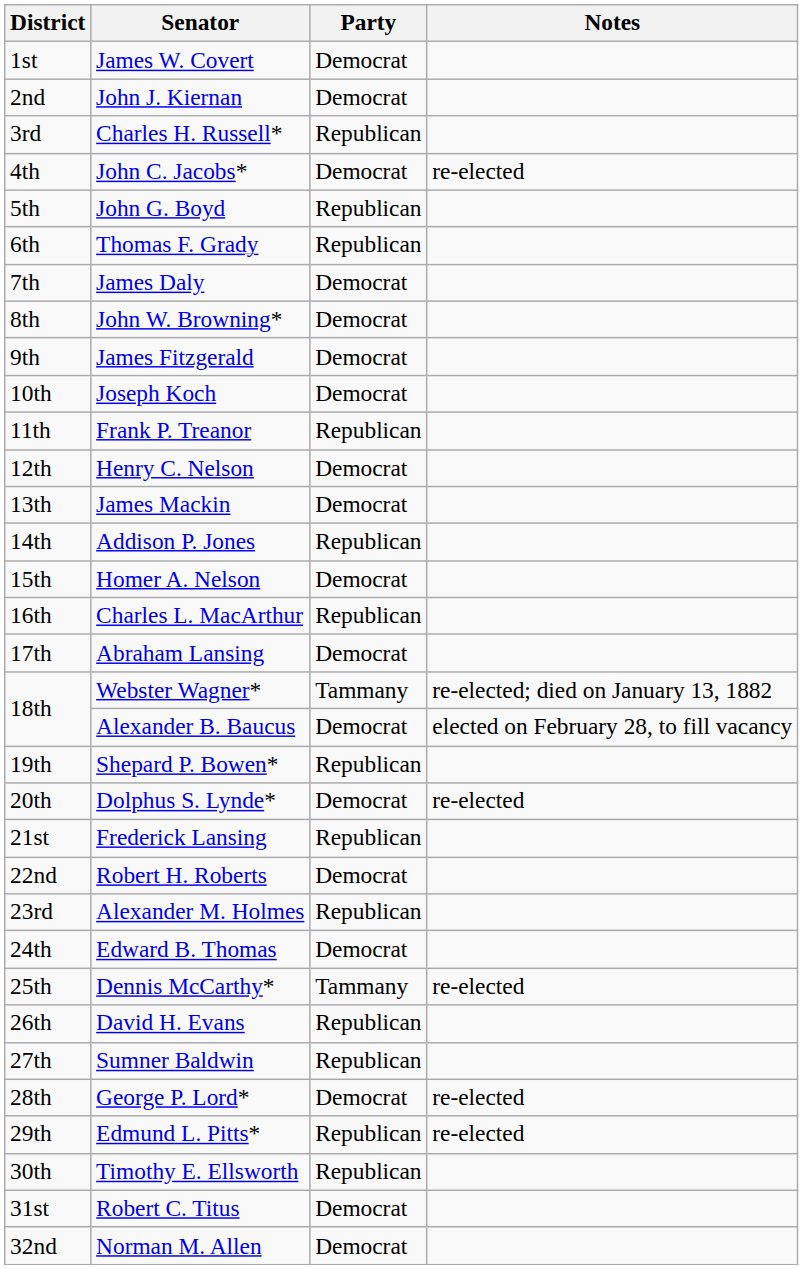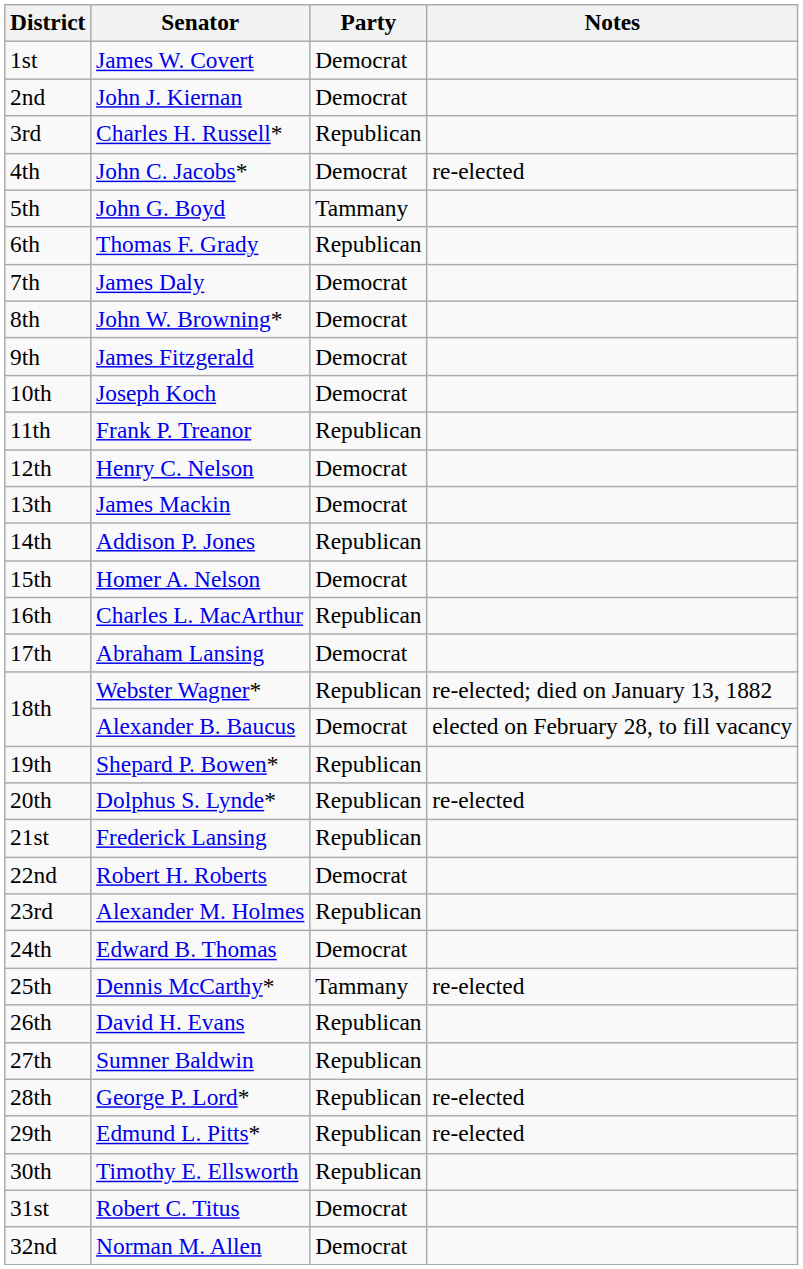John G. Boyd | Party: Republican -> Tammany
Webster Wagner* | Party: Tammany -> Republican
Dolphus S. Lynde* | Party: Democrat -> Republican
George P. Lord* | Party: Democrat -> Republican
